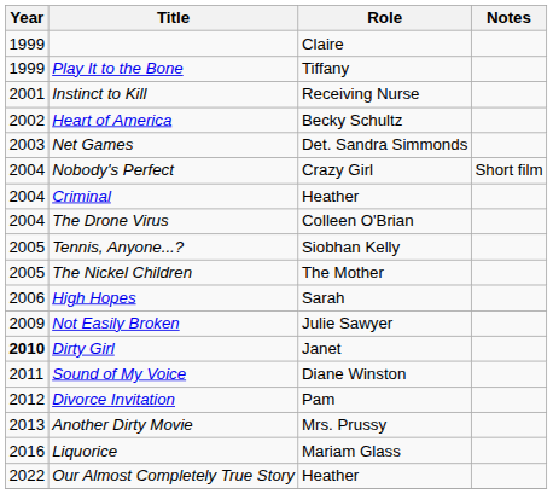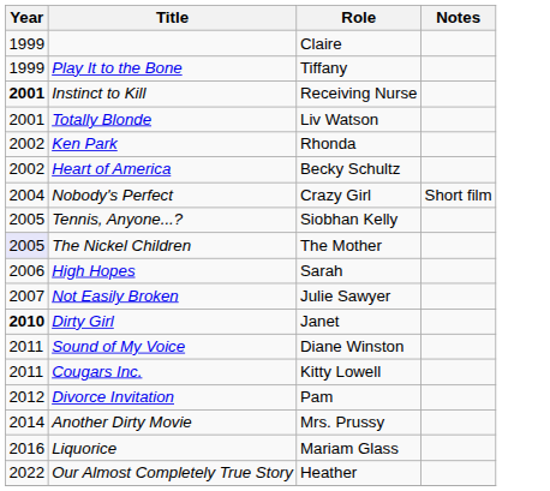Instinct to Kill | Year: normal -> bold
+ row: 2001 | Totally Blonde | Liv Watson
+ row: 2002 | Ken Park | Rhonda
- row: 2003 | Net Games | Det. Sandra Simmonds
- row: 2004 | Criminal | Heather
- row: 2004 | The Drone Virus | Colleen O'Brian
The Nickel Children | Year: no background -> lavender background
Not Easily Broken | Year: 2009 -> 2007
+ row: 2011 | Cougars Inc. | Kitty Lowell
Another Dirty Movie | Year: 2013 -> 2014
